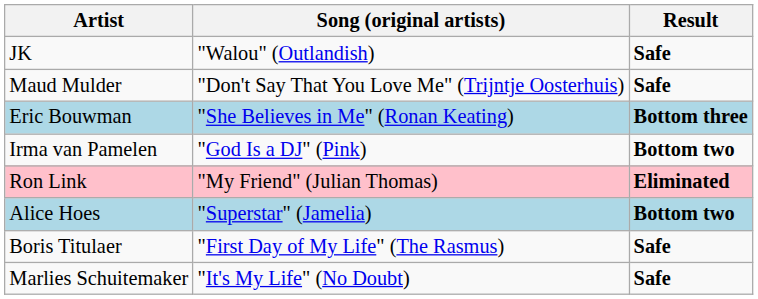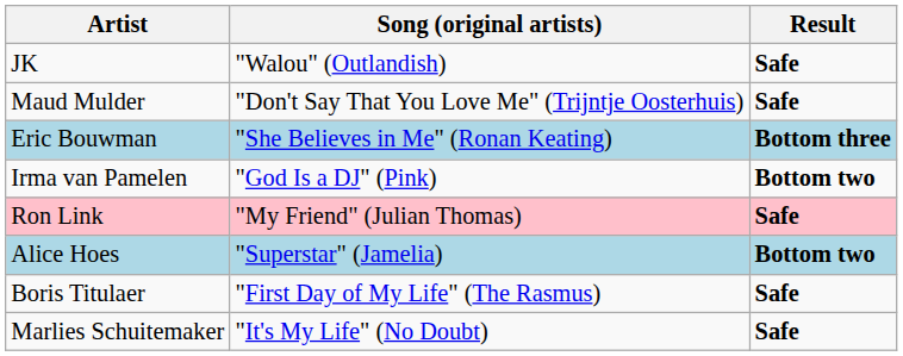Ron Link | Result: Eliminated -> Safe
